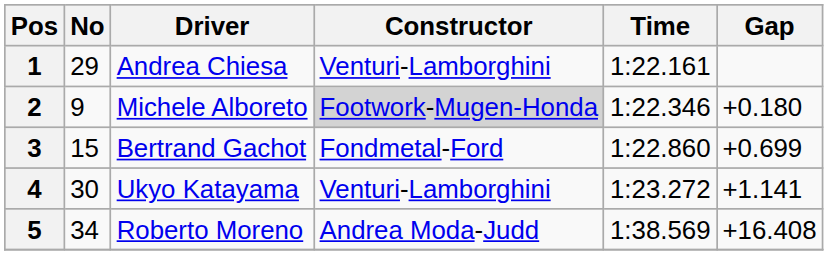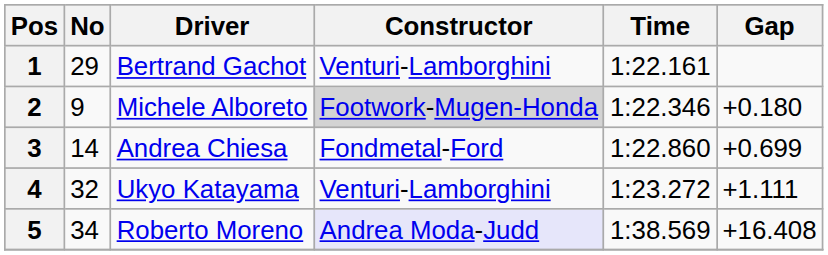1 | Driver: Andrea Chiesa -> Bertrand Gachot
3 | No: 15 -> 14
3 | Driver: Bertrand Gachot -> Andrea Chiesa
4 | No: 30 -> 32
4 | Gap: +1.141 -> +1.111
5 | Constructor: no background -> lavender background
